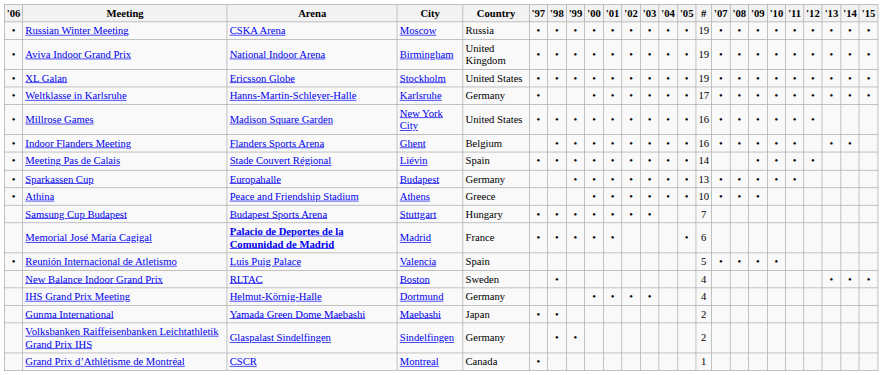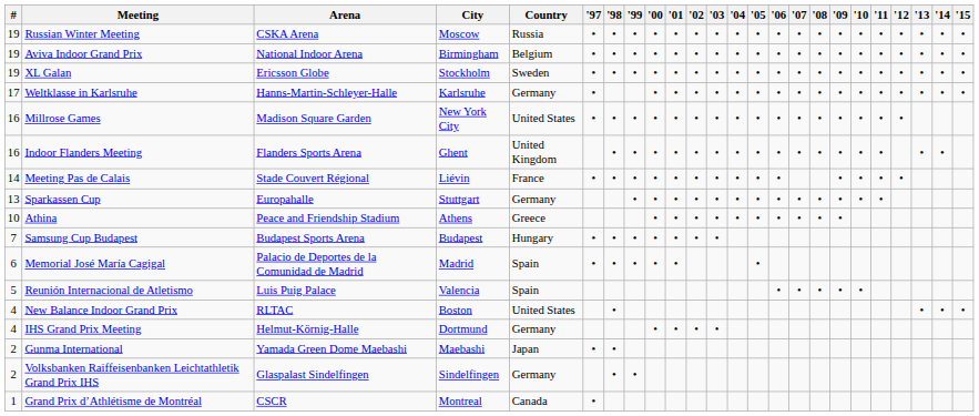columns swapped: # <-> '06
Aviva Indoor Grand Prix | Country: United Kingdom -> Belgium
XL Galan | Country: United States -> Sweden
Indoor Flanders Meeting | Country: Belgium -> United Kingdom
Meeting Pas de Calais | Country: Spain -> France
Sparkassen Cup | City: Budapest -> Stuttgart
Samsung Cup Budapest | City: Stuttgart -> Budapest
Memorial José María Cagigal | Arena: bold -> normal
Memorial José María Cagigal | Country: France -> Spain
New Balance Indoor Grand Prix | Country: Sweden -> United States
